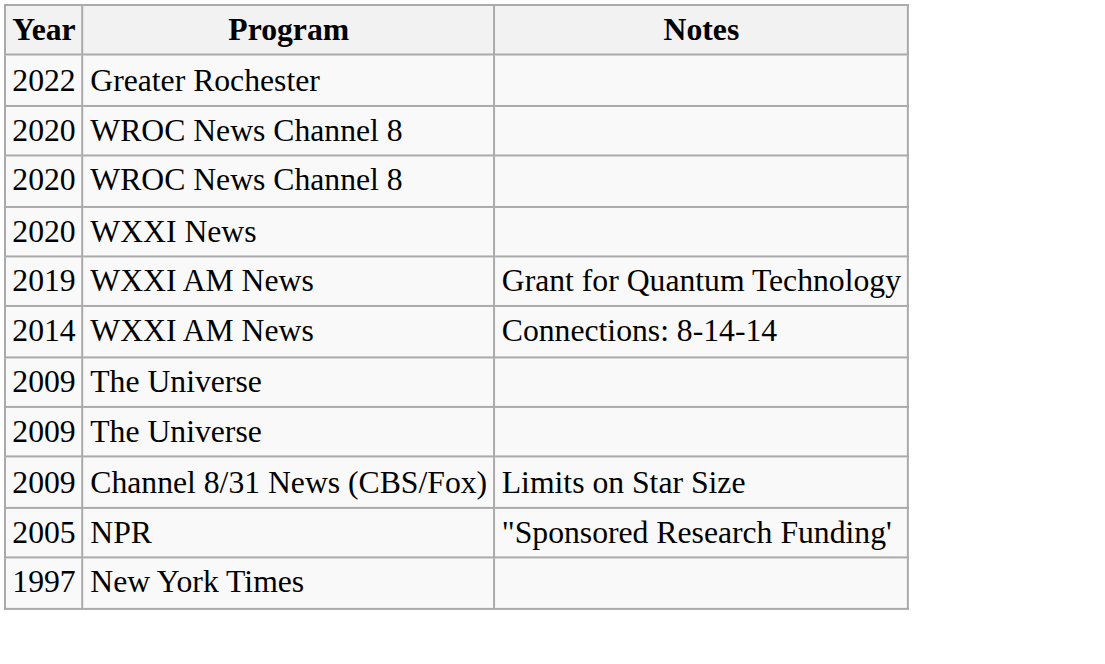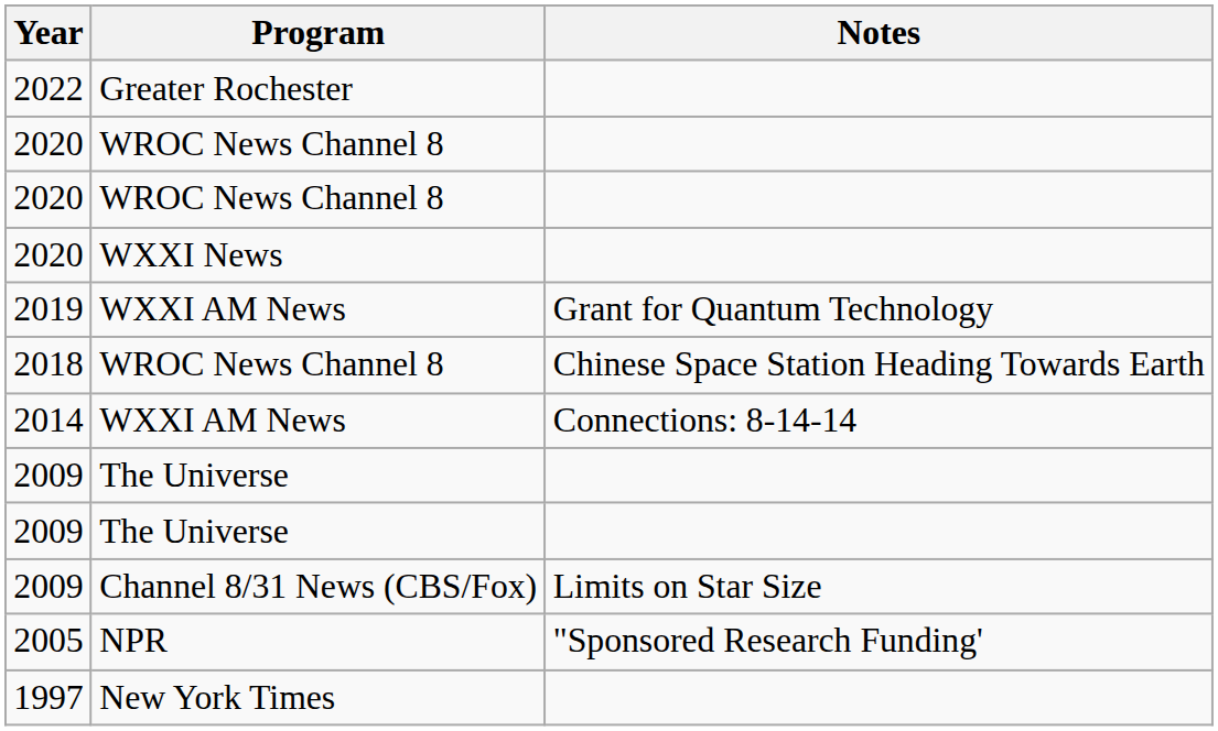+ row: 2018 | WROC News Channel 8 | Chinese Space Station Heading Towards Earth
